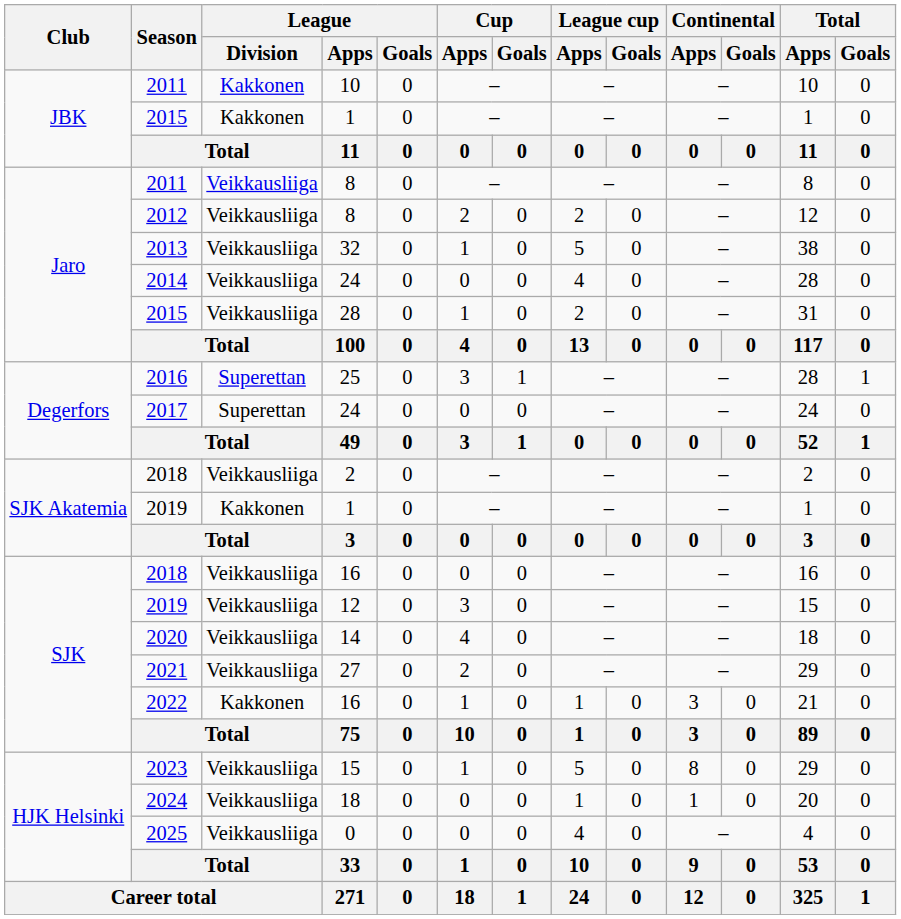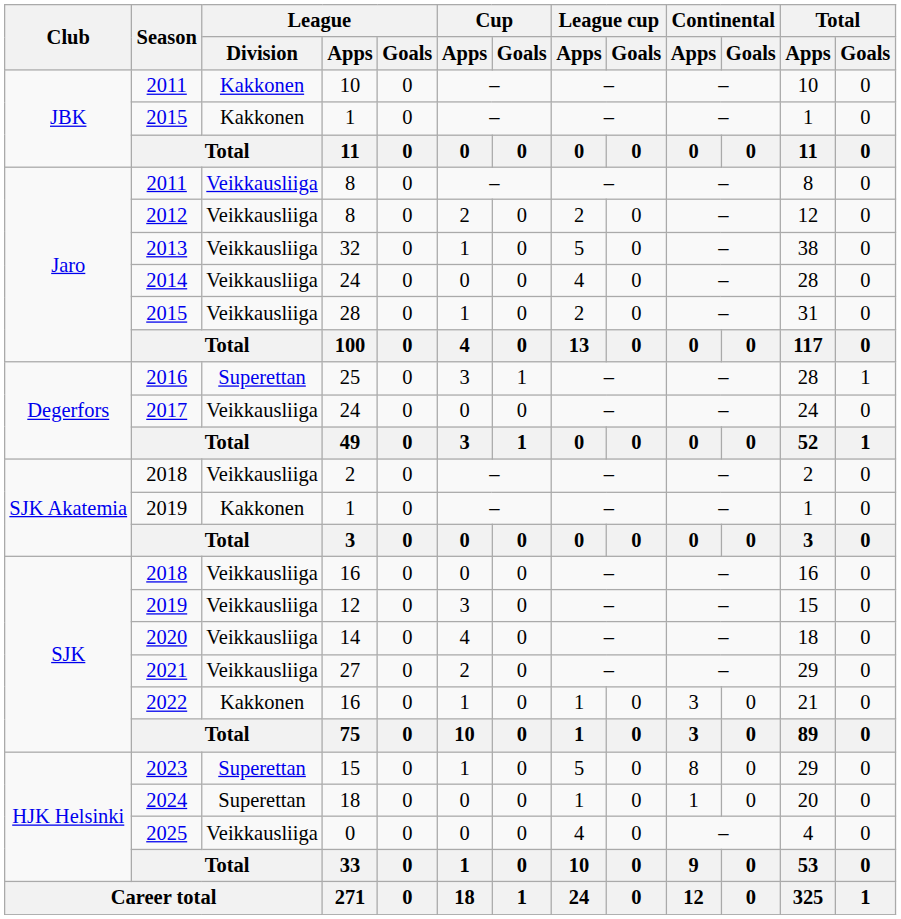2017 | League / Division: Superettan -> Veikkausliiga
2023 | League / Division: Veikkausliiga -> Superettan
2024 | League / Division: Veikkausliiga -> Superettan
